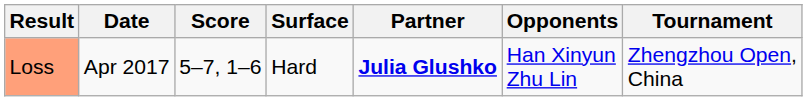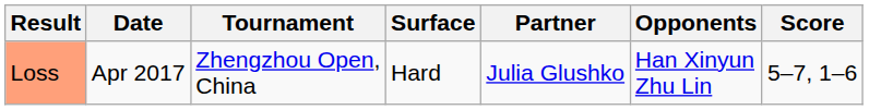columns swapped: Tournament <-> Score
Loss | Partner: bold -> normal
